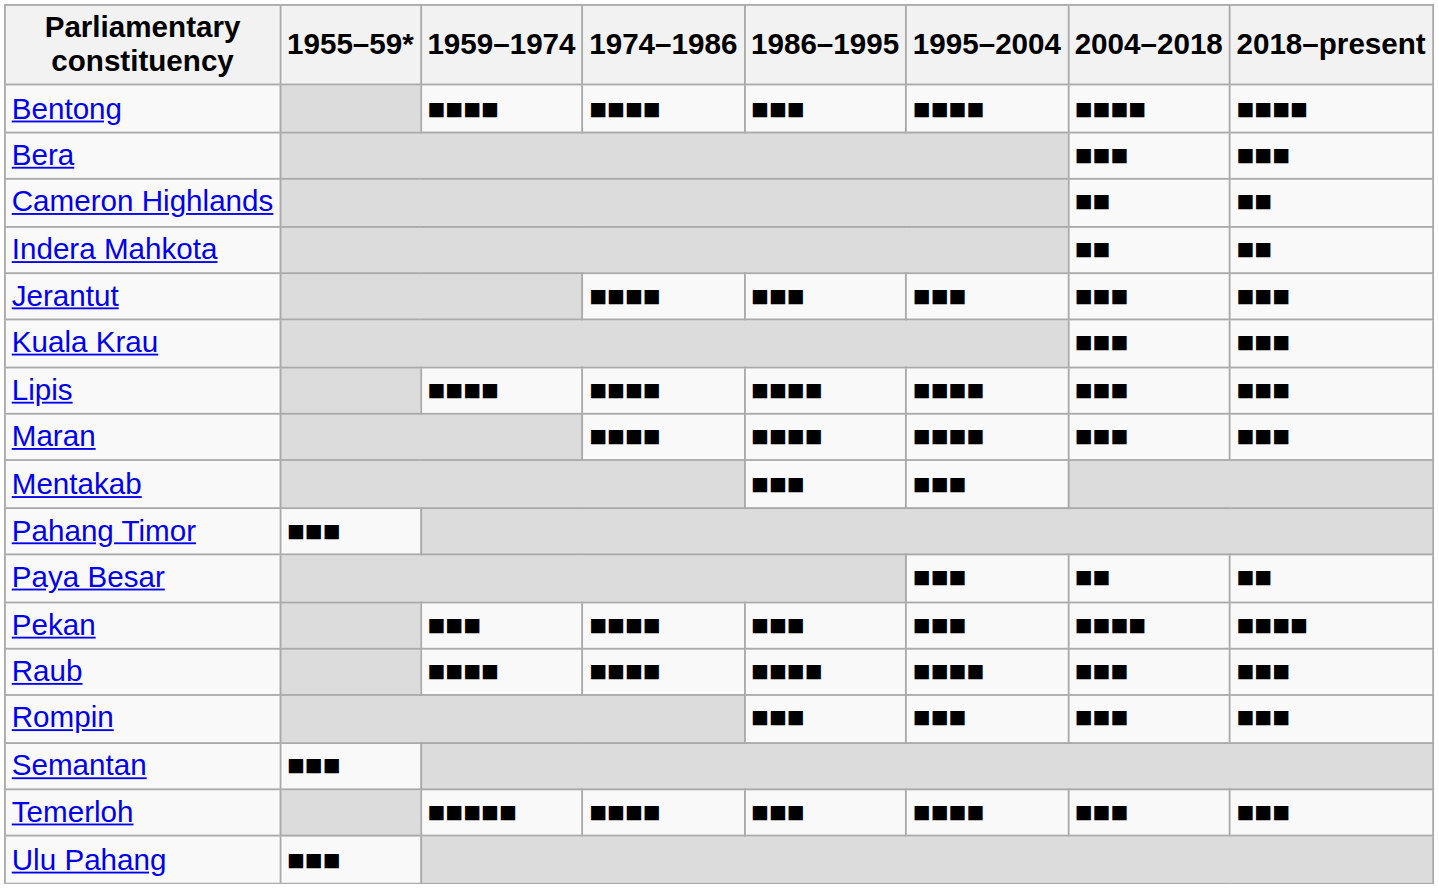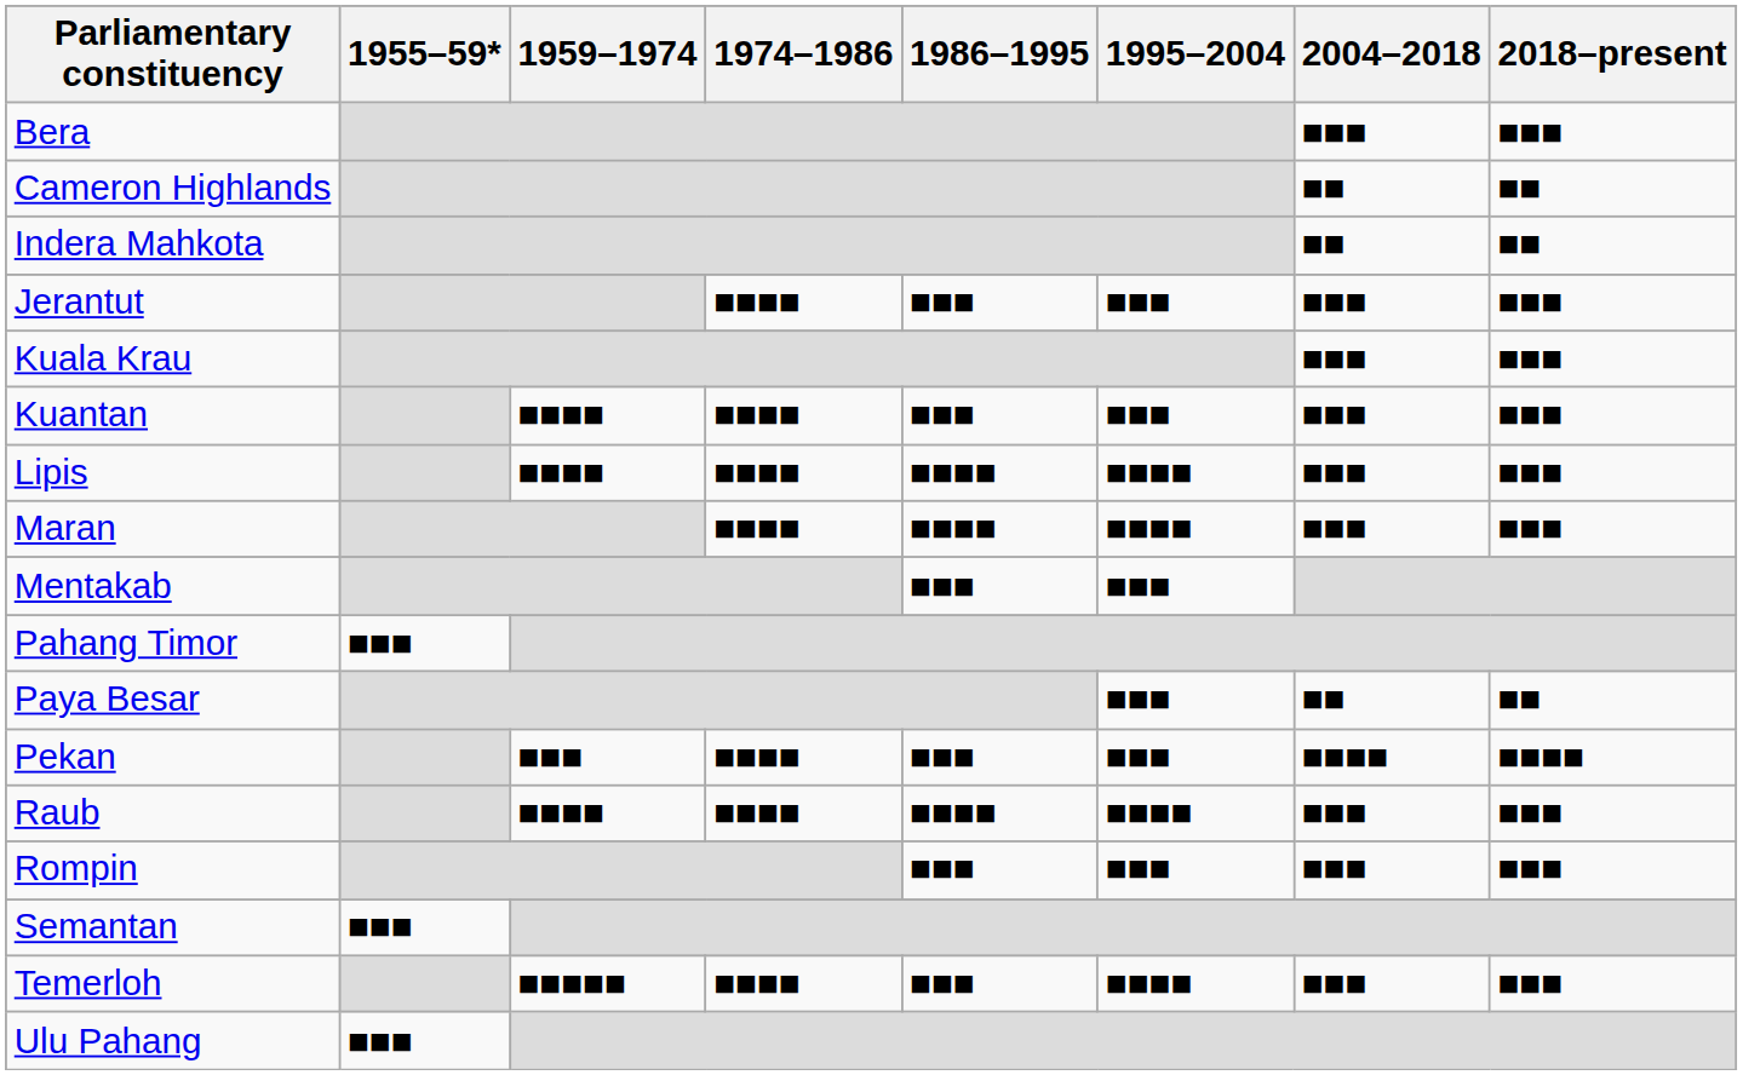- row: Bentong | ■■■■ | ■■■■ | ■■■ | ■■■■ | ■■■■ | ■■■■
+ row: Kuantan | ■■■■ | ■■■■ | ■■■ | ■■■ | ■■■ | ■■■
